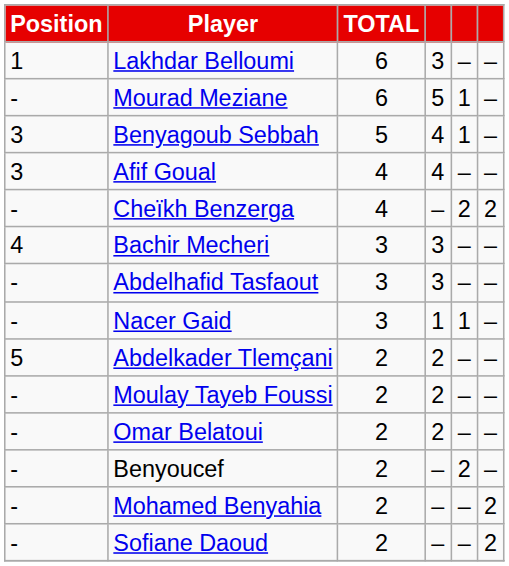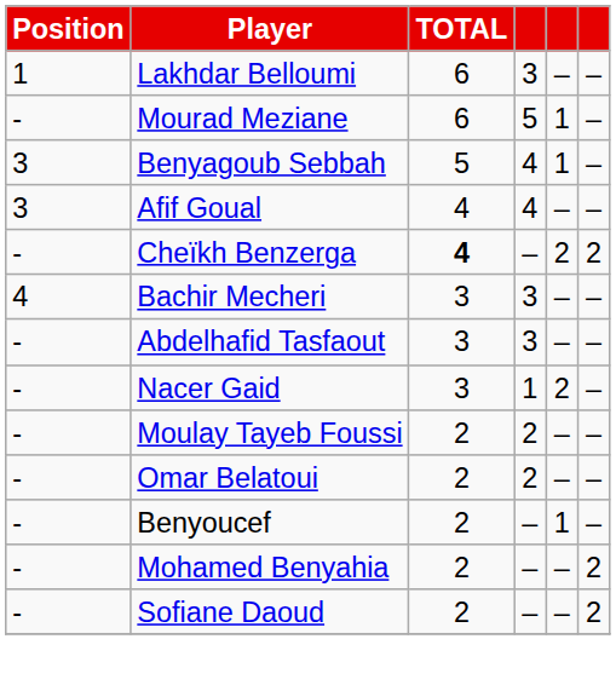Cheïkh Benzerga | TOTAL: normal -> bold
Nacer Gaid | column 5: 1 -> 2
- row: 5 | Abdelkader Tlemçani | 2 | 2 | – | –
Benyoucef | column 5: 2 -> 1
